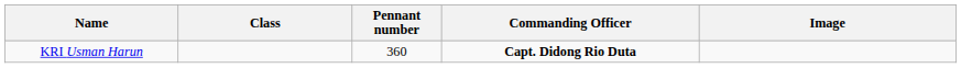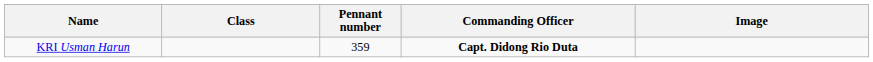KRI Usman Harun | Pennant number: 360 -> 359
